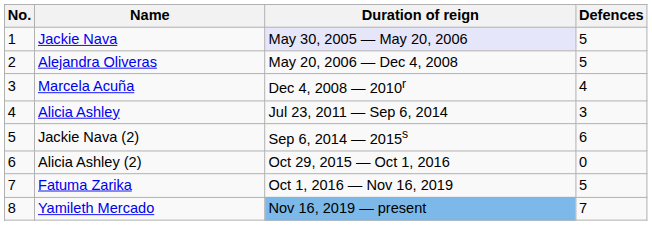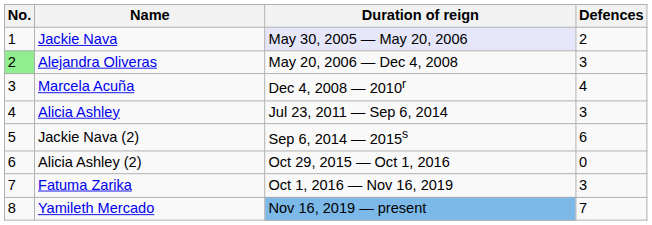Jackie Nava | Defences: 5 -> 2
Alejandra Oliveras | No.: no background -> lightgreen background
Alejandra Oliveras | Defences: 5 -> 3
Fatuma Zarika | Defences: 5 -> 3
